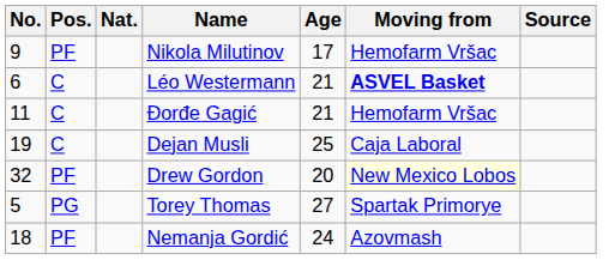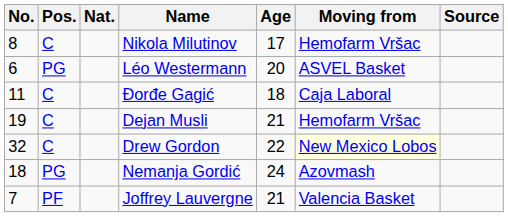Nikola Milutinov | No.: 9 -> 8
Nikola Milutinov | Pos.: PF -> C
Léo Westermann | Pos.: C -> PG
Léo Westermann | Age: 21 -> 20
Léo Westermann | Moving from: bold -> normal
Đorđe Gagić | Age: 21 -> 18
Đorđe Gagić | Moving from: Hemofarm Vršac -> Caja Laboral
Dejan Musli | Age: 25 -> 21
Dejan Musli | Moving from: Caja Laboral -> Hemofarm Vršac
Drew Gordon | Pos.: PF -> C
Drew Gordon | Age: 20 -> 22
- row: 5 | PG | Torey Thomas | 27 | Spartak Primorye
Nemanja Gordić | Pos.: PF -> PG
+ row: 7 | PF | Joffrey Lauvergne | 21 | Valencia Basket
